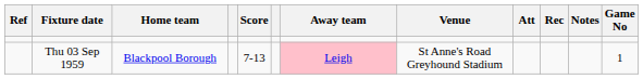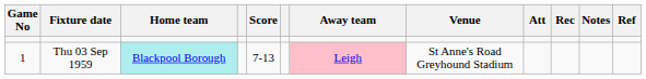columns swapped: Game No <-> Ref
Thu 03 Sep 1959 | Home team: no background -> paleturquoise background
